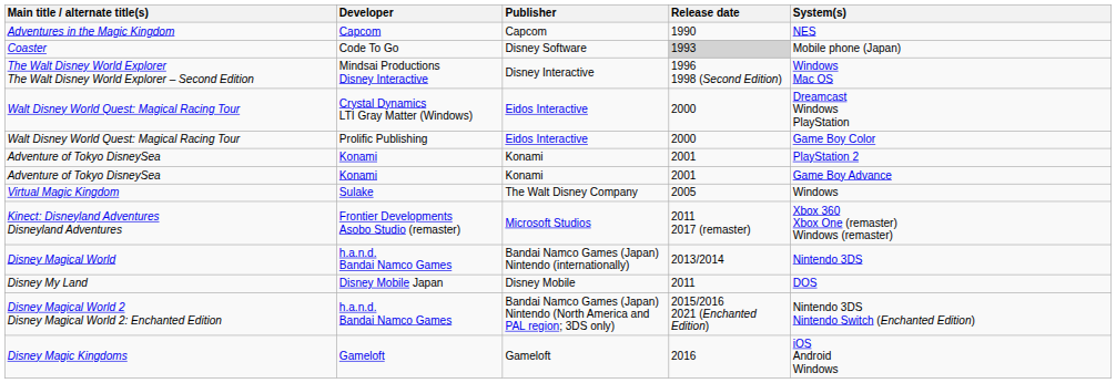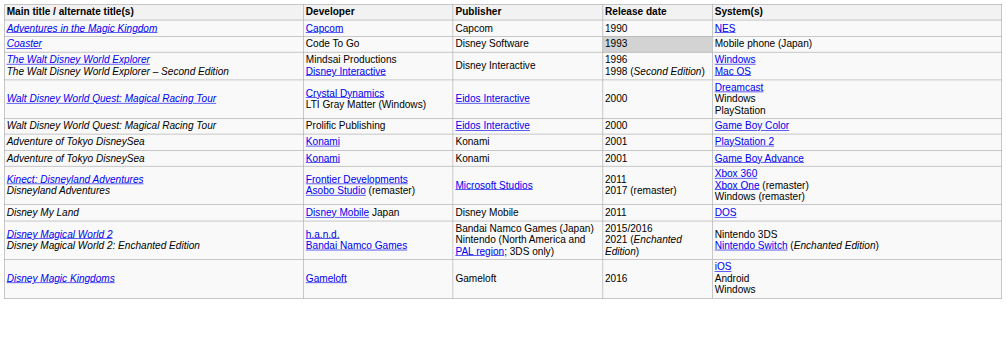- row: Virtual Magic Kingdom | Sulake | The Walt Disney Company | 2005 | Windows
- row: Disney Magical World | h.a.n.d. Bandai Namco Games | Bandai Namco Games (Japan) Nintendo (internationally) | 2013/2014 | Nintendo 3DS
